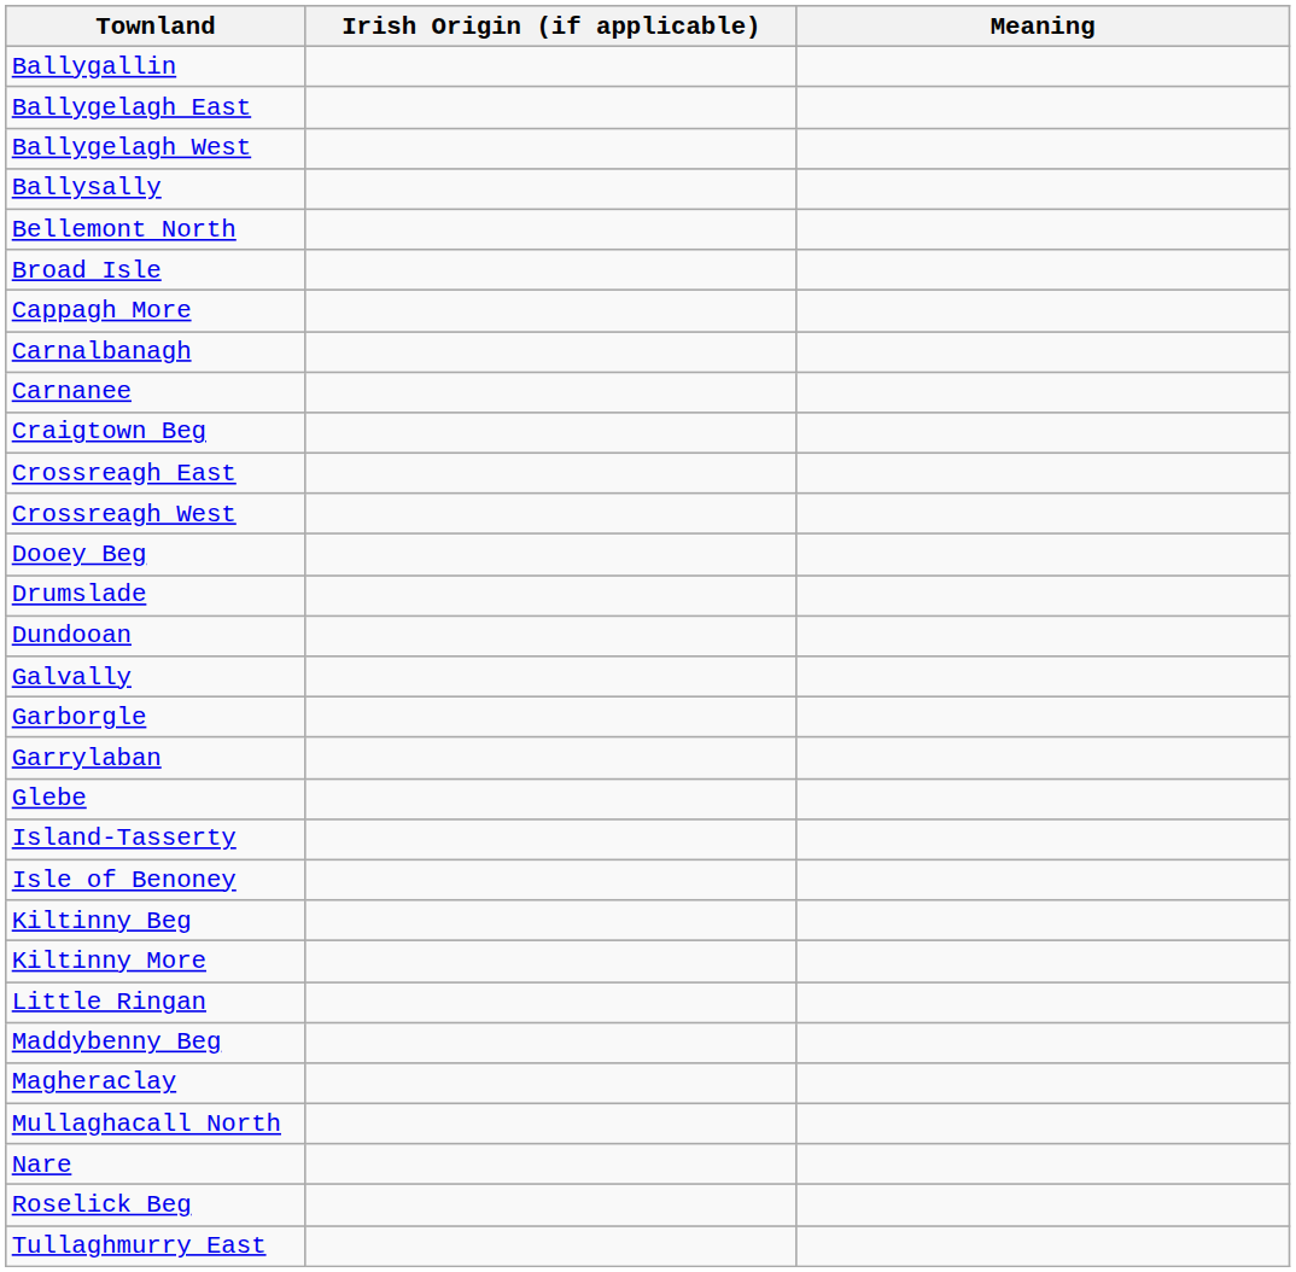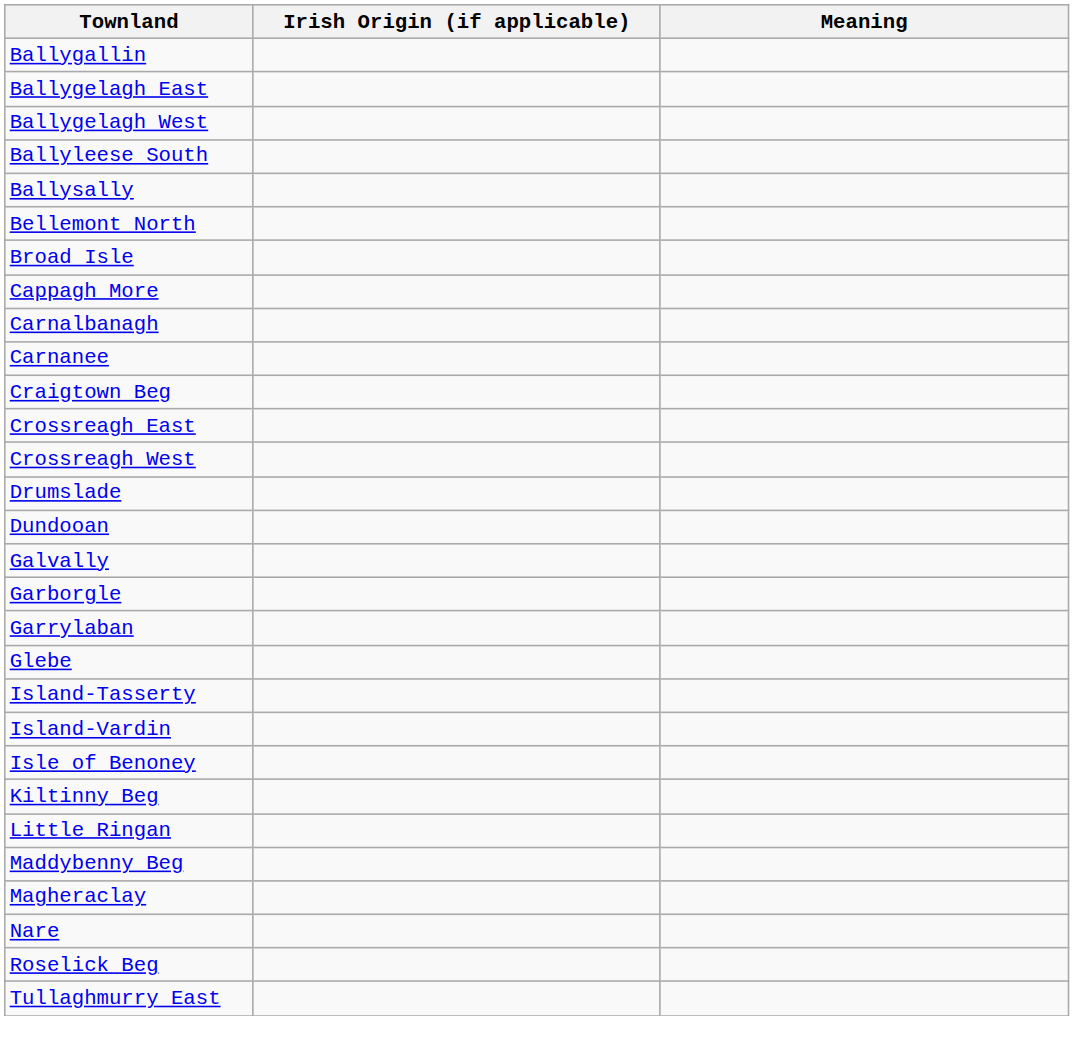+ row: Ballyleese South
- row: Dooey Beg
+ row: Island-Vardin
- row: Kiltinny More
- row: Mullaghacall North
